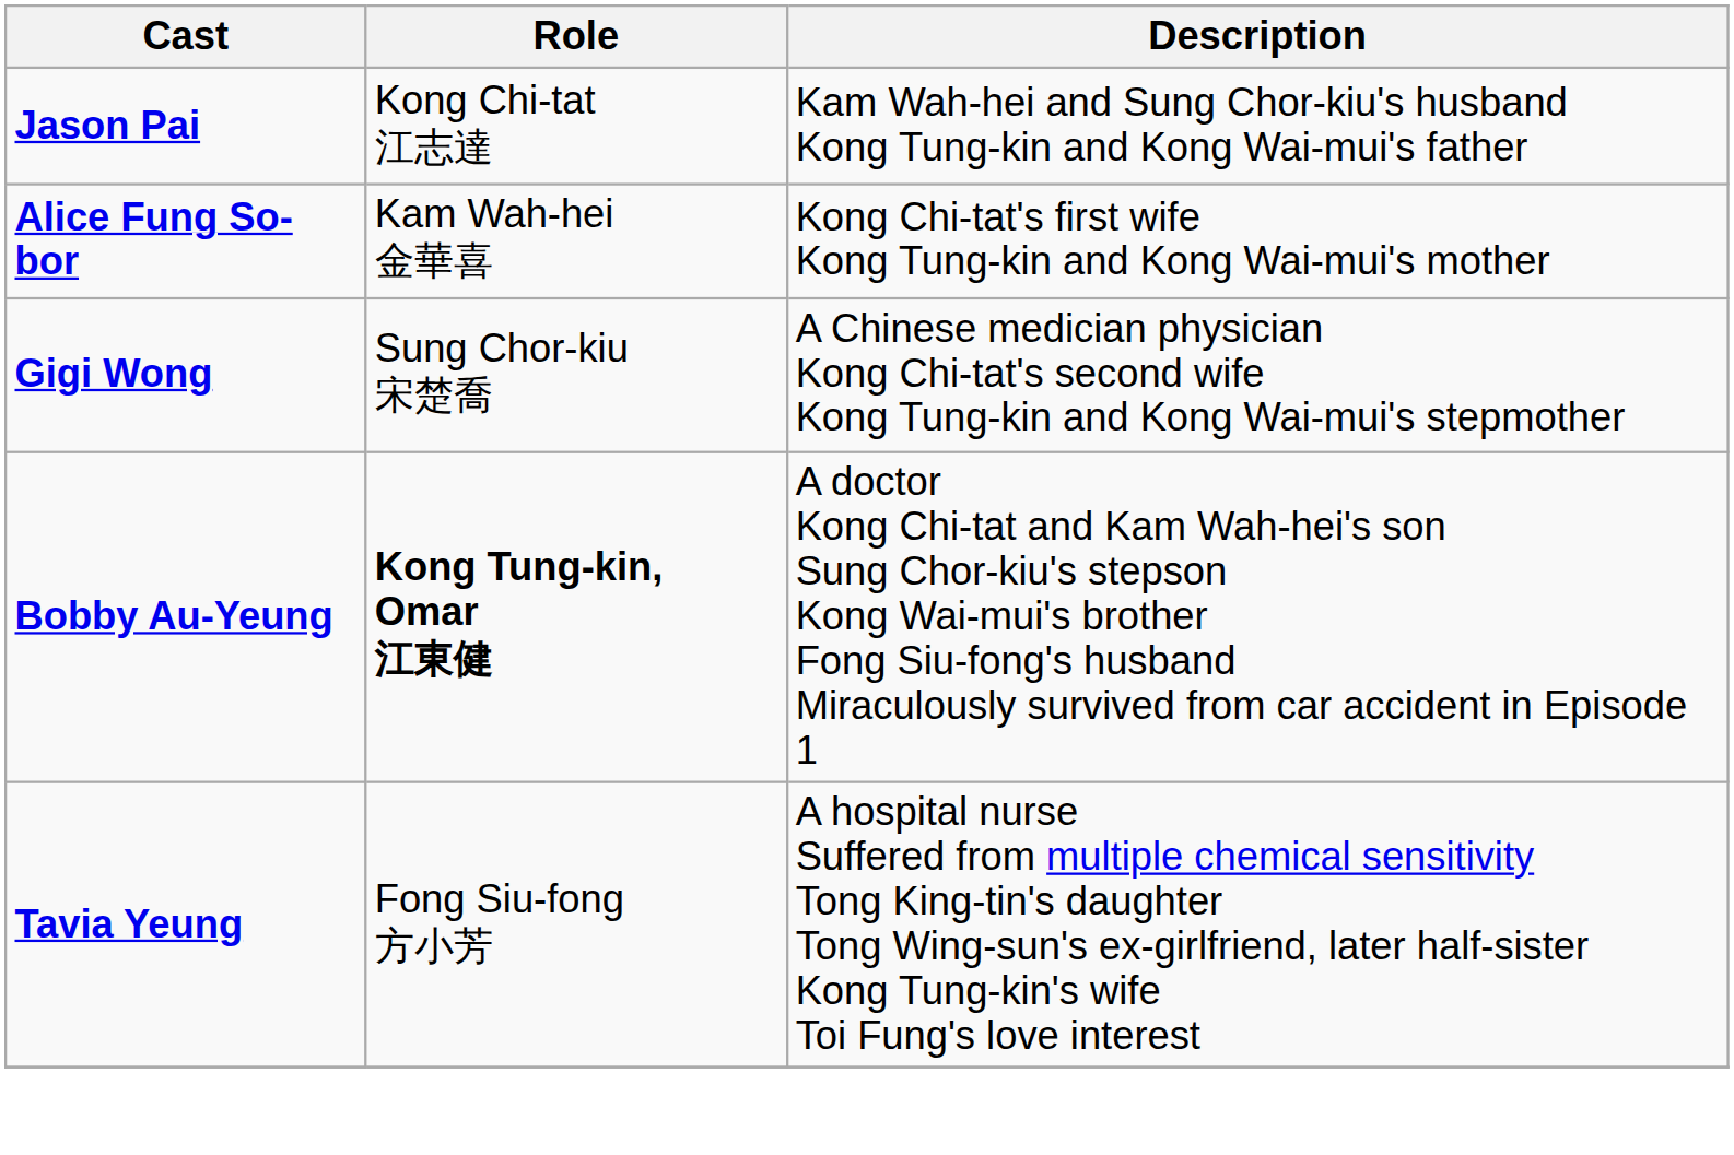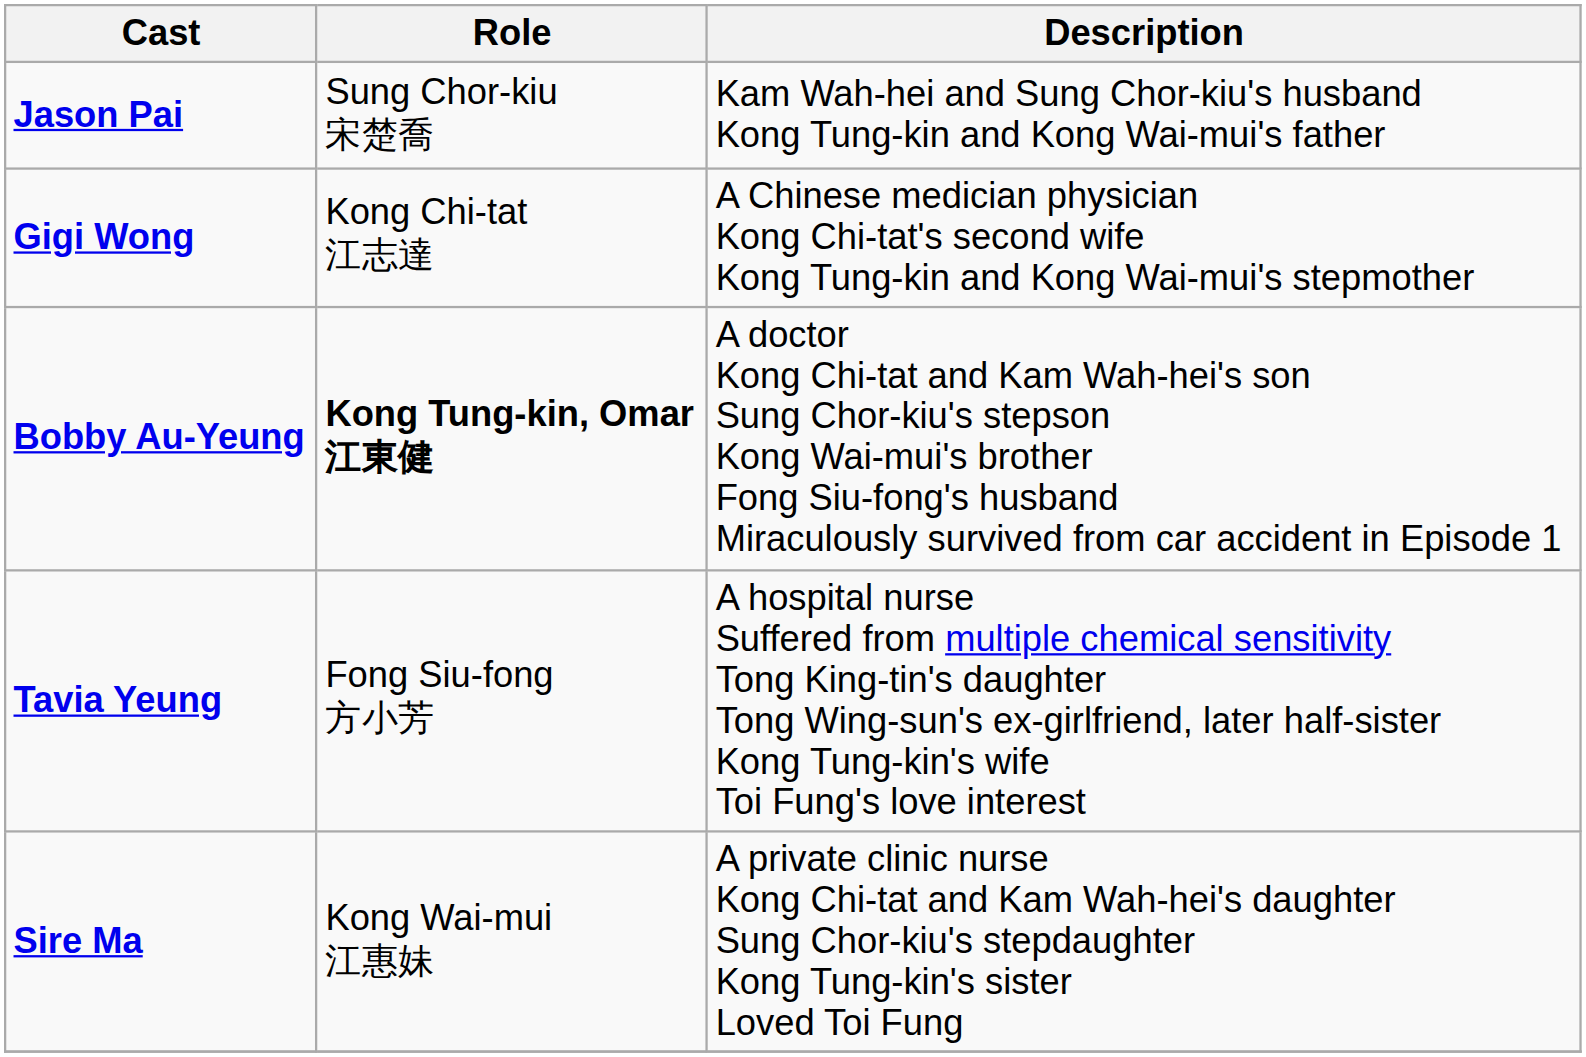Jason Pai | Role: Kong Chi-tat 江志達 -> Sung Chor-kiu 宋楚喬
- row: Alice Fung So-bor | Kam Wah-hei 金華喜 | Kong Chi-tat's first wife Kong Tung-kin and Kong Wai-mui's mother
Gigi Wong | Role: Sung Chor-kiu 宋楚喬 -> Kong Chi-tat 江志達
+ row: Sire Ma | Kong Wai-mui 江惠妹 | A private clinic nurse Kong Chi-tat and Kam Wah-hei's daughter Sung Chor-kiu's stepdaughter Kong Tung-kin's sister Loved Toi Fung
